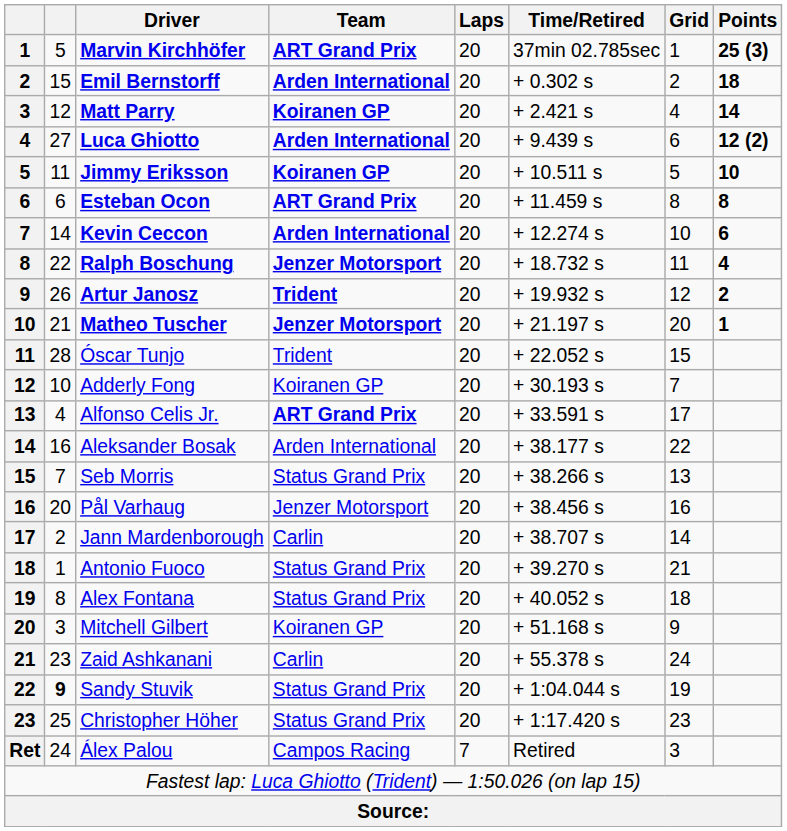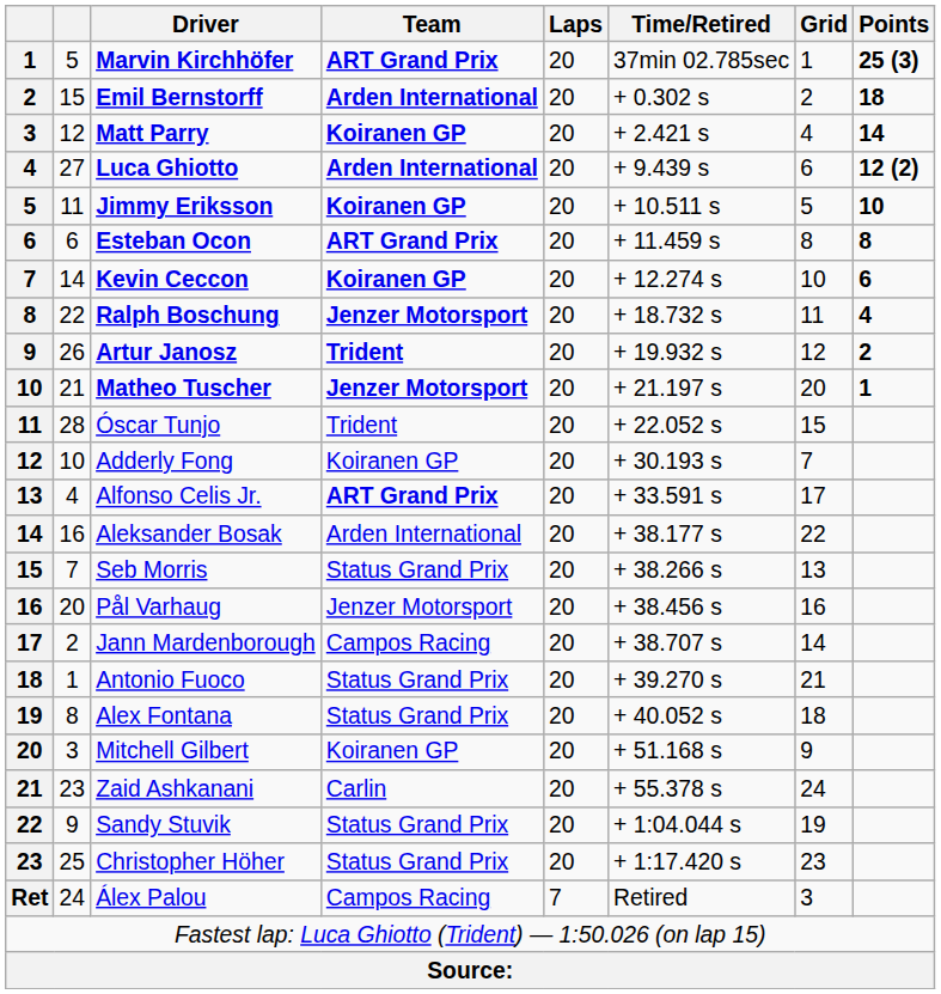Kevin Ceccon | Team: Arden International -> Koiranen GP
Jann Mardenborough | Team: Carlin -> Campos Racing
Sandy Stuvik | column 2: bold -> normal
